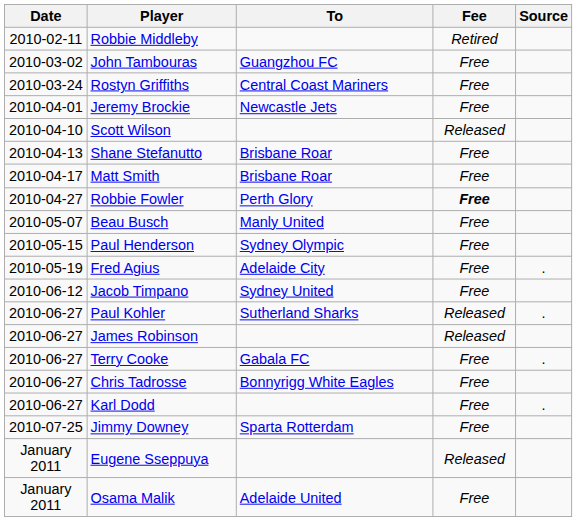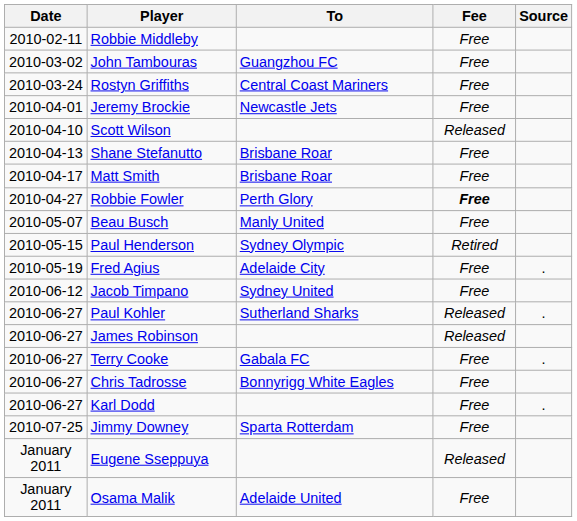Robbie Middleby | Fee: Retired -> Free
Paul Henderson | Fee: Free -> Retired
